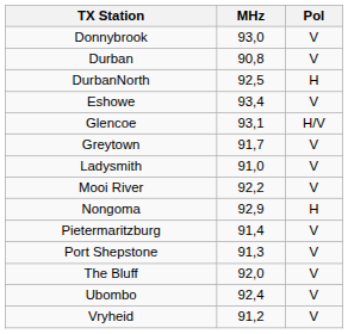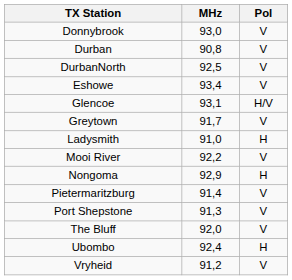DurbanNorth | Pol: H -> V
Ladysmith | Pol: V -> H
Ubombo | Pol: V -> H
